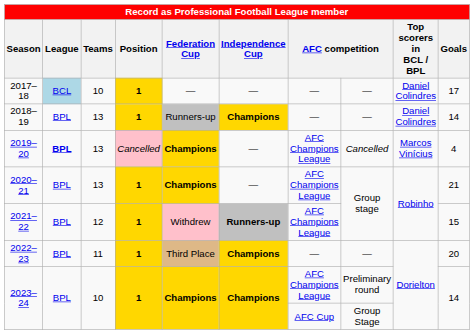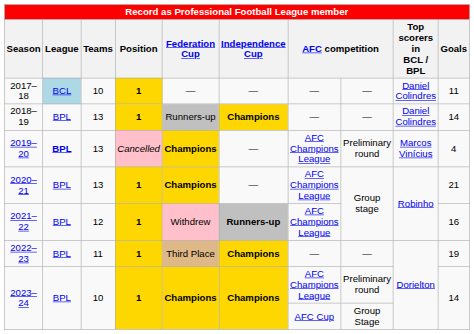2017–18 | Goals: 17 -> 11
2019–20 | column 8: Cancelled -> Preliminary round
2021–22 | Goals: 15 -> 16
2022–23 | Goals: 20 -> 19
